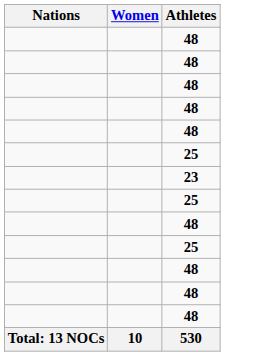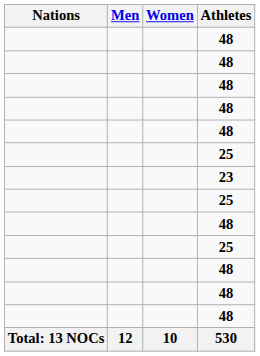+ column: Men | 12
